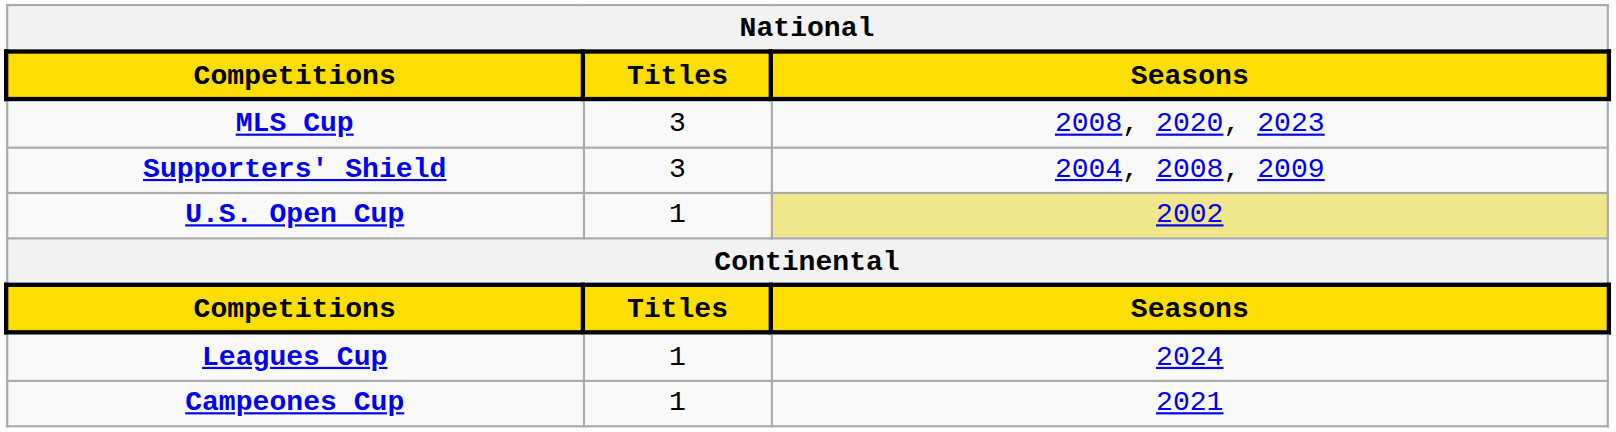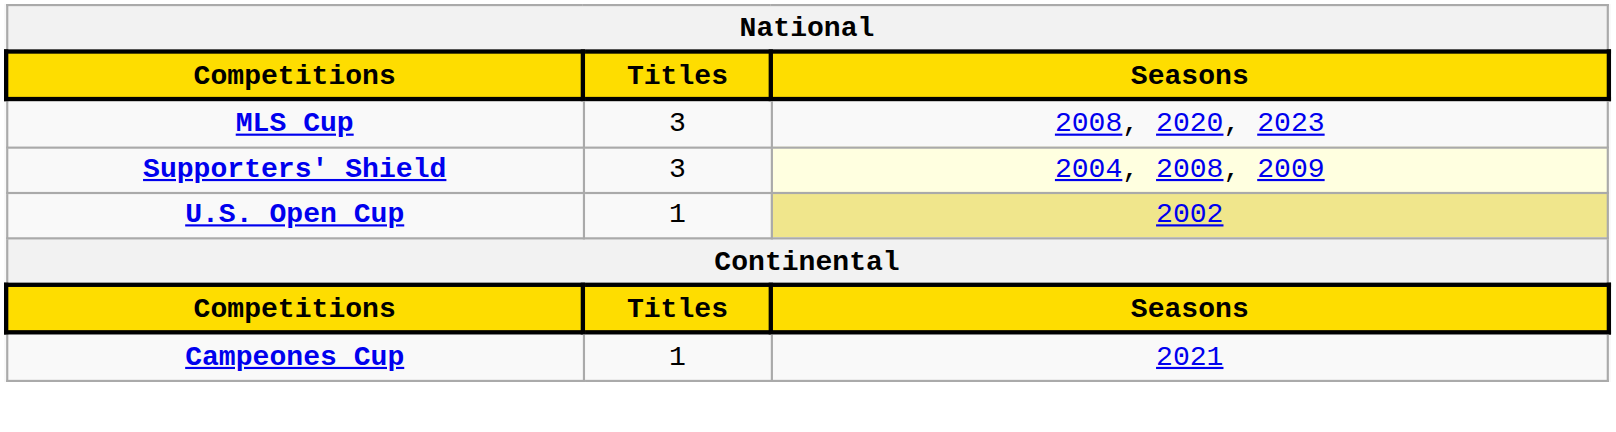Supporters' Shield | Seasons: no background -> lightyellow background
- row: Leagues Cup | 1 | 2024
